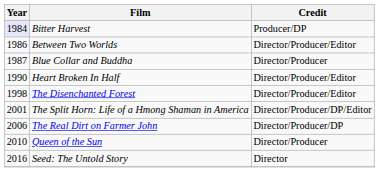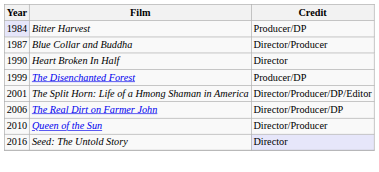- row: 1986 | Between Two Worlds | Director/Producer/Editor
Heart Broken In Half | Credit: Director/Producer/Editor -> Director
The Disenchanted Forest | Year: 1998 -> 1999
The Disenchanted Forest | Credit: Director/Producer/Editor -> Producer/DP
Seed: The Untold Story | Credit: no background -> lavender background
